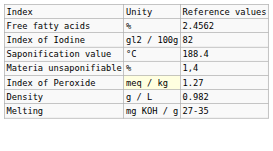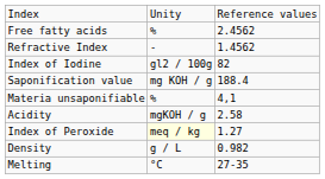+ row: Refractive Index | - | 1.4562
Saponification value | column 2: °C -> mg KOH / g
Materia unsaponifiable | column 3: 1,4 -> 4,1
+ row: Acidity | mgKOH / g | 2.58
Melting | column 2: mg KOH / g -> °C
